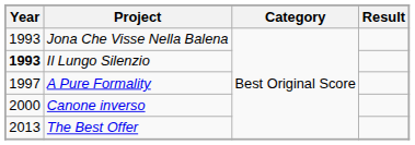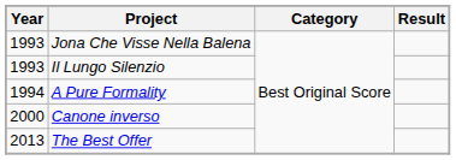Il Lungo Silenzio | Year: bold -> normal
A Pure Formality | Year: 1997 -> 1994
